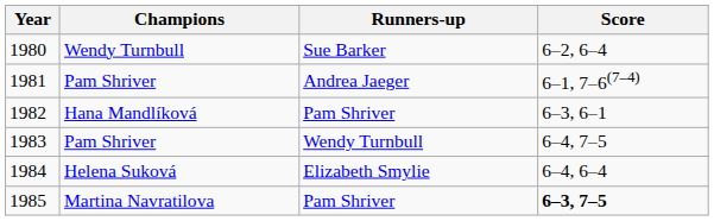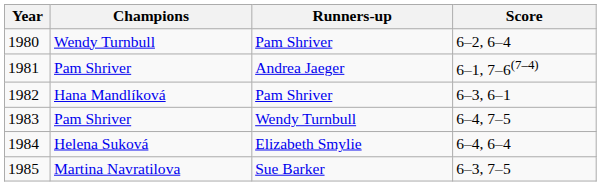1980 | Runners-up: Sue Barker -> Pam Shriver
1985 | Runners-up: Pam Shriver -> Sue Barker
1985 | Score: bold -> normal
